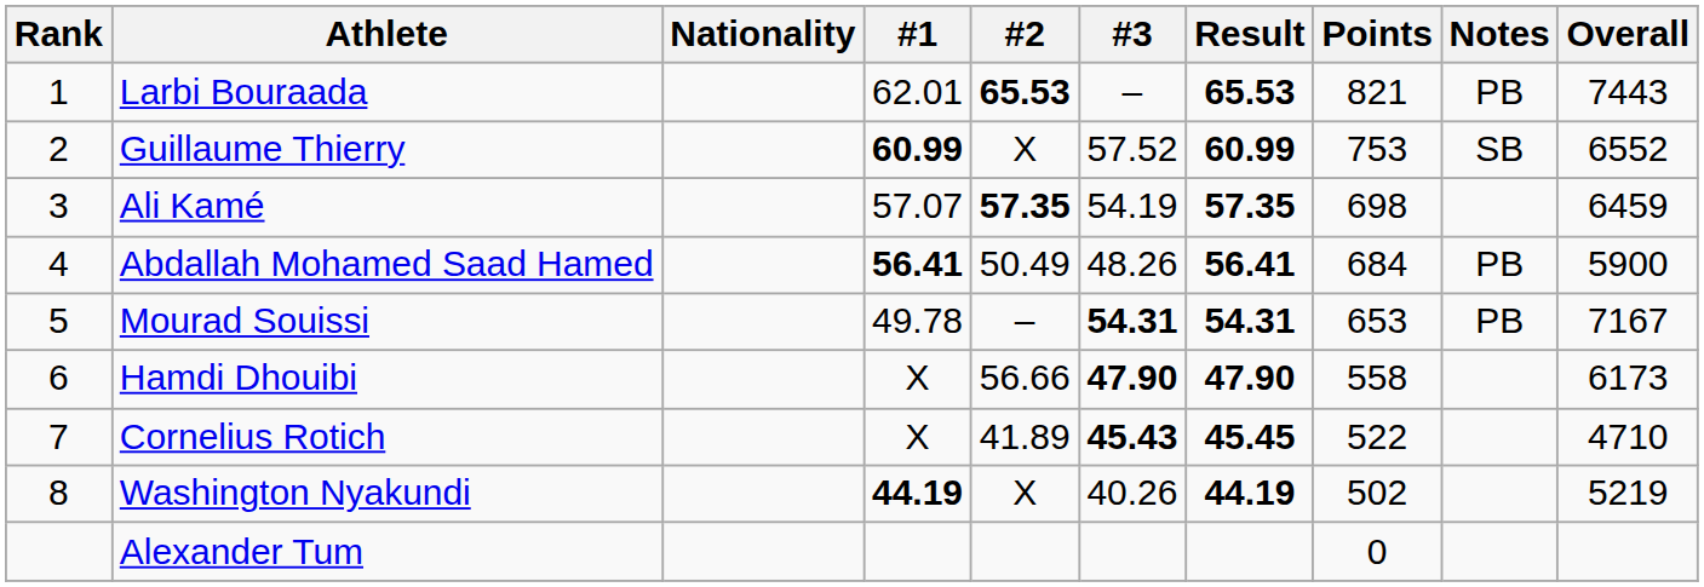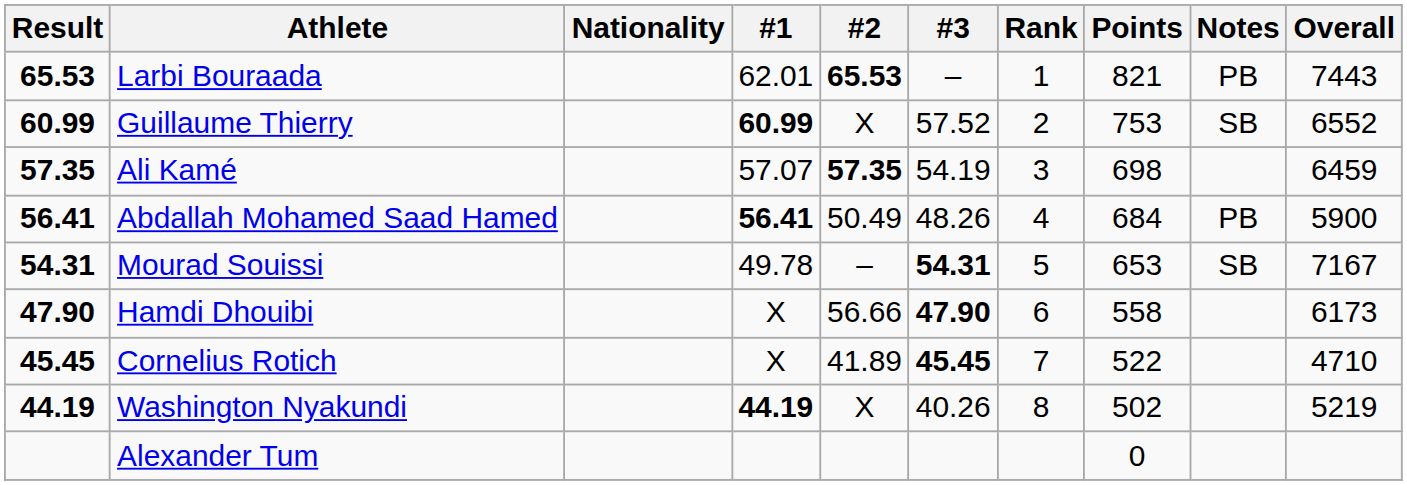columns swapped: Rank <-> Result
Mourad Souissi | Notes: PB -> SB
Cornelius Rotich | #3: 45.43 -> 45.45
